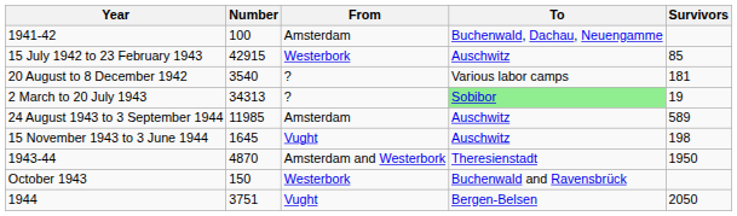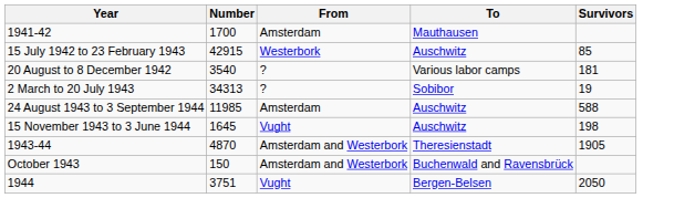+ row: 1941-42 | 1700 | Amsterdam | Mauthausen
- row: 1941-42 | 100 | Amsterdam | Buchenwald, Dachau, Neuengamme
2 March to 20 July 1943 | To: lightgreen background -> no background
24 August 1943 to 3 September 1944 | Survivors: 589 -> 588
1943-44 | Survivors: 1950 -> 1905
October 1943 | From: Westerbork -> Amsterdam and Westerbork
